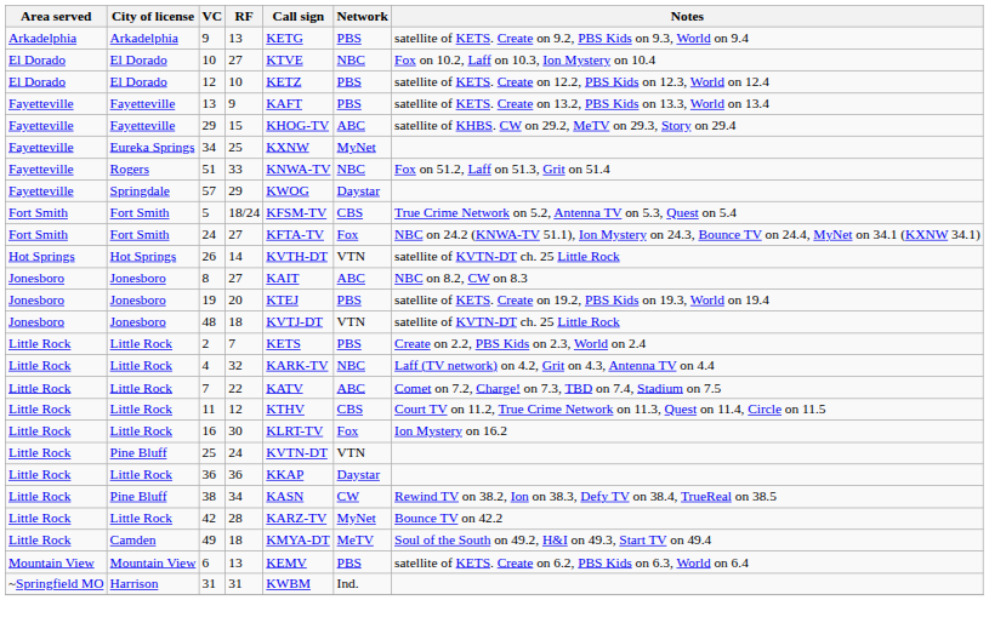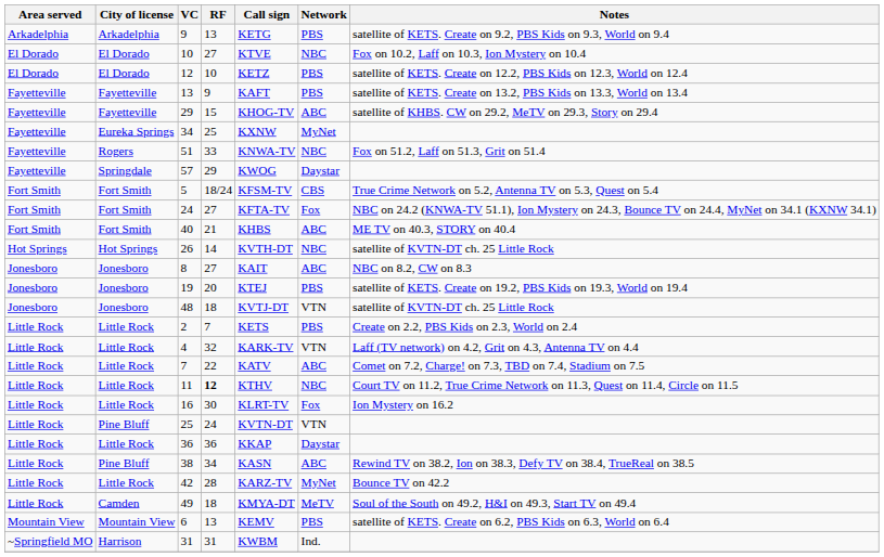+ row: Fort Smith | Fort Smith | 40 | 21 | KHBS | ABC | ME TV on 40.3, STORY on 40.4
26 | Network: VTN -> NBC
4 | Network: NBC -> VTN
11 | RF: normal -> bold
11 | Network: CBS -> NBC
38 | Network: CW -> ABC
